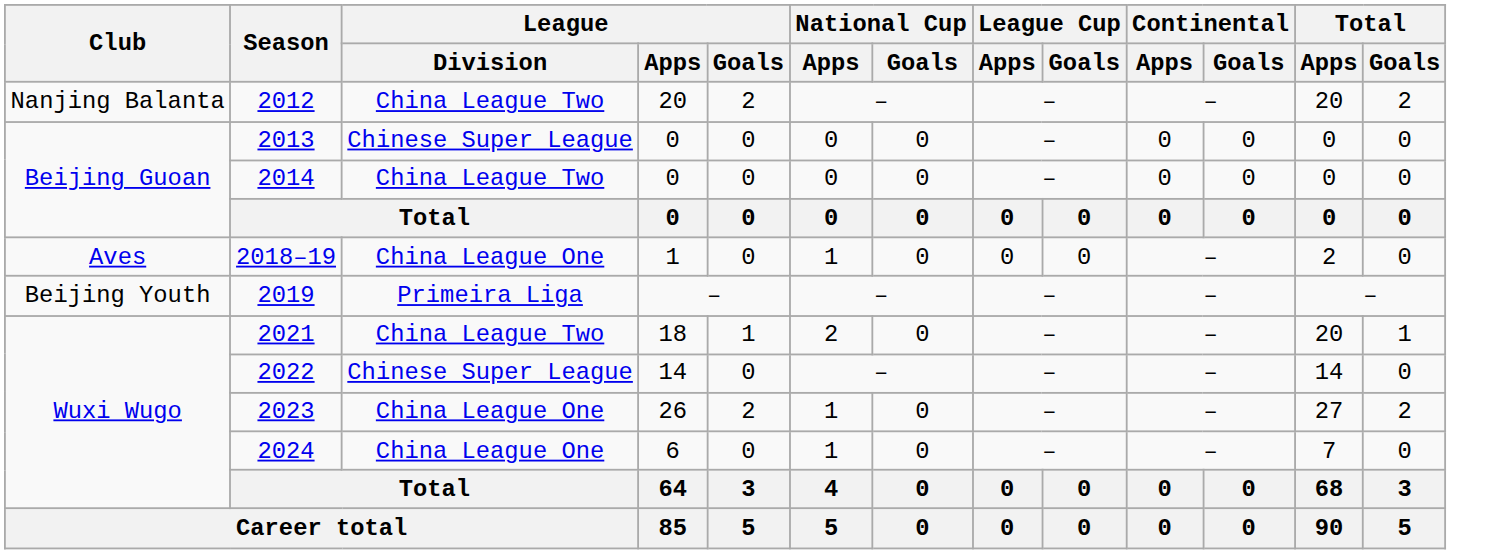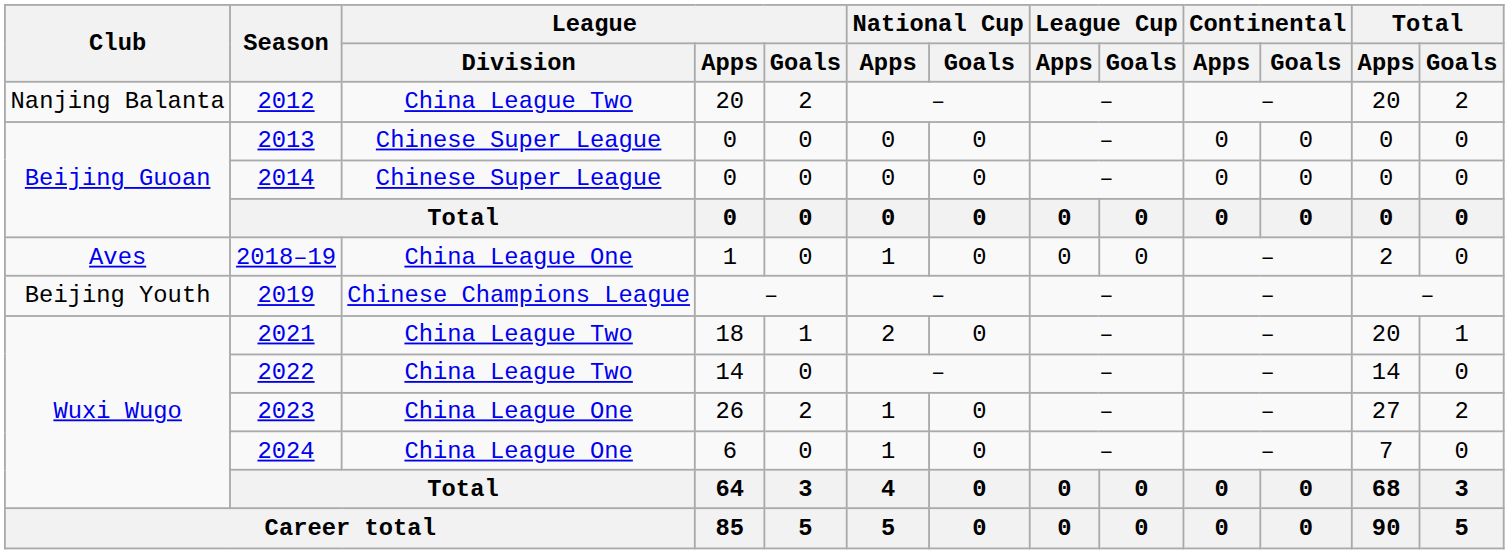2014 | League / Division: China League Two -> Chinese Super League
2019 | League / Division: Primeira Liga -> Chinese Champions League
2022 | League / Division: Chinese Super League -> China League Two
